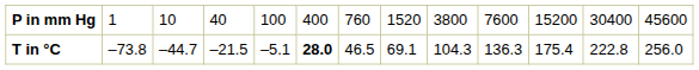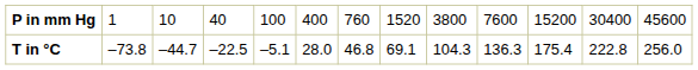T in °C | column 4: –21.5 -> –22.5
T in °C | column 6: bold -> normal
T in °C | column 7: 46.5 -> 46.8
